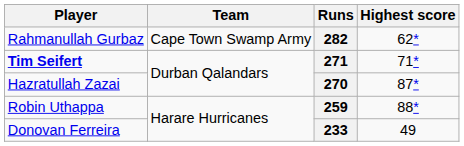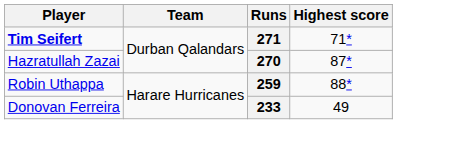- row: Rahmanullah Gurbaz | Cape Town Swamp Army | 282 | 62*
